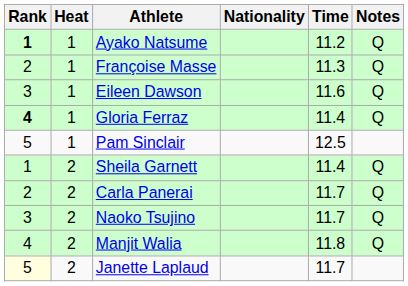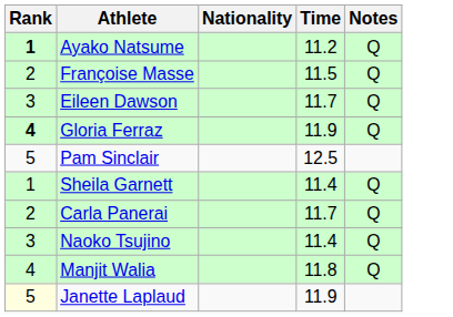- column: Heat | 1 | 1 | 1 | 1 | 1 | 2 | 2 | 2 | 2 | 2
Françoise Masse | Time: 11.3 -> 11.5
Eileen Dawson | Time: 11.6 -> 11.7
Gloria Ferraz | Time: 11.4 -> 11.9
Naoko Tsujino | Time: 11.7 -> 11.4
Janette Laplaud | Time: 11.7 -> 11.9
